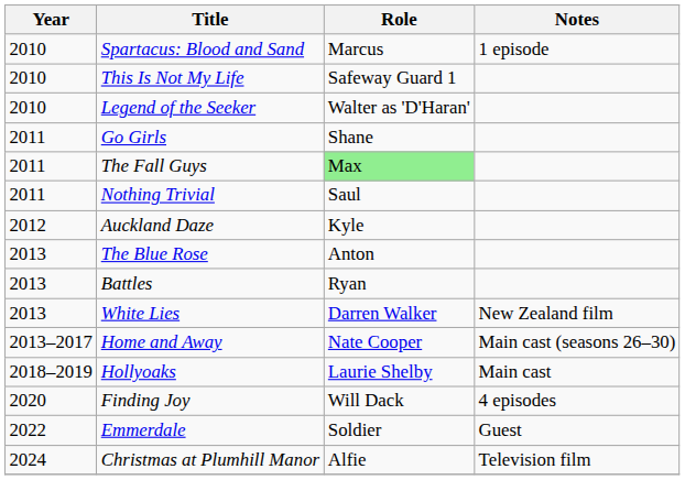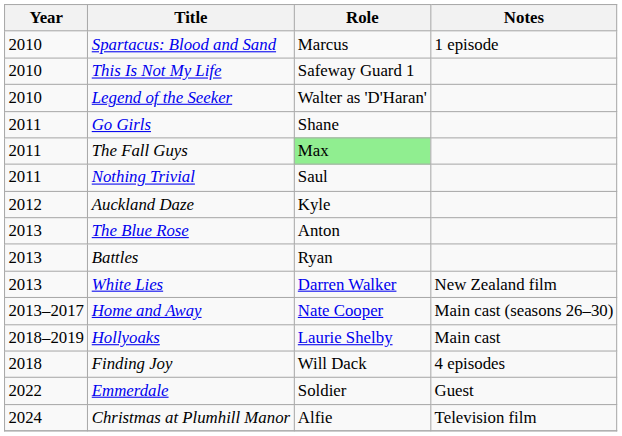Finding Joy | Year: 2020 -> 2018
